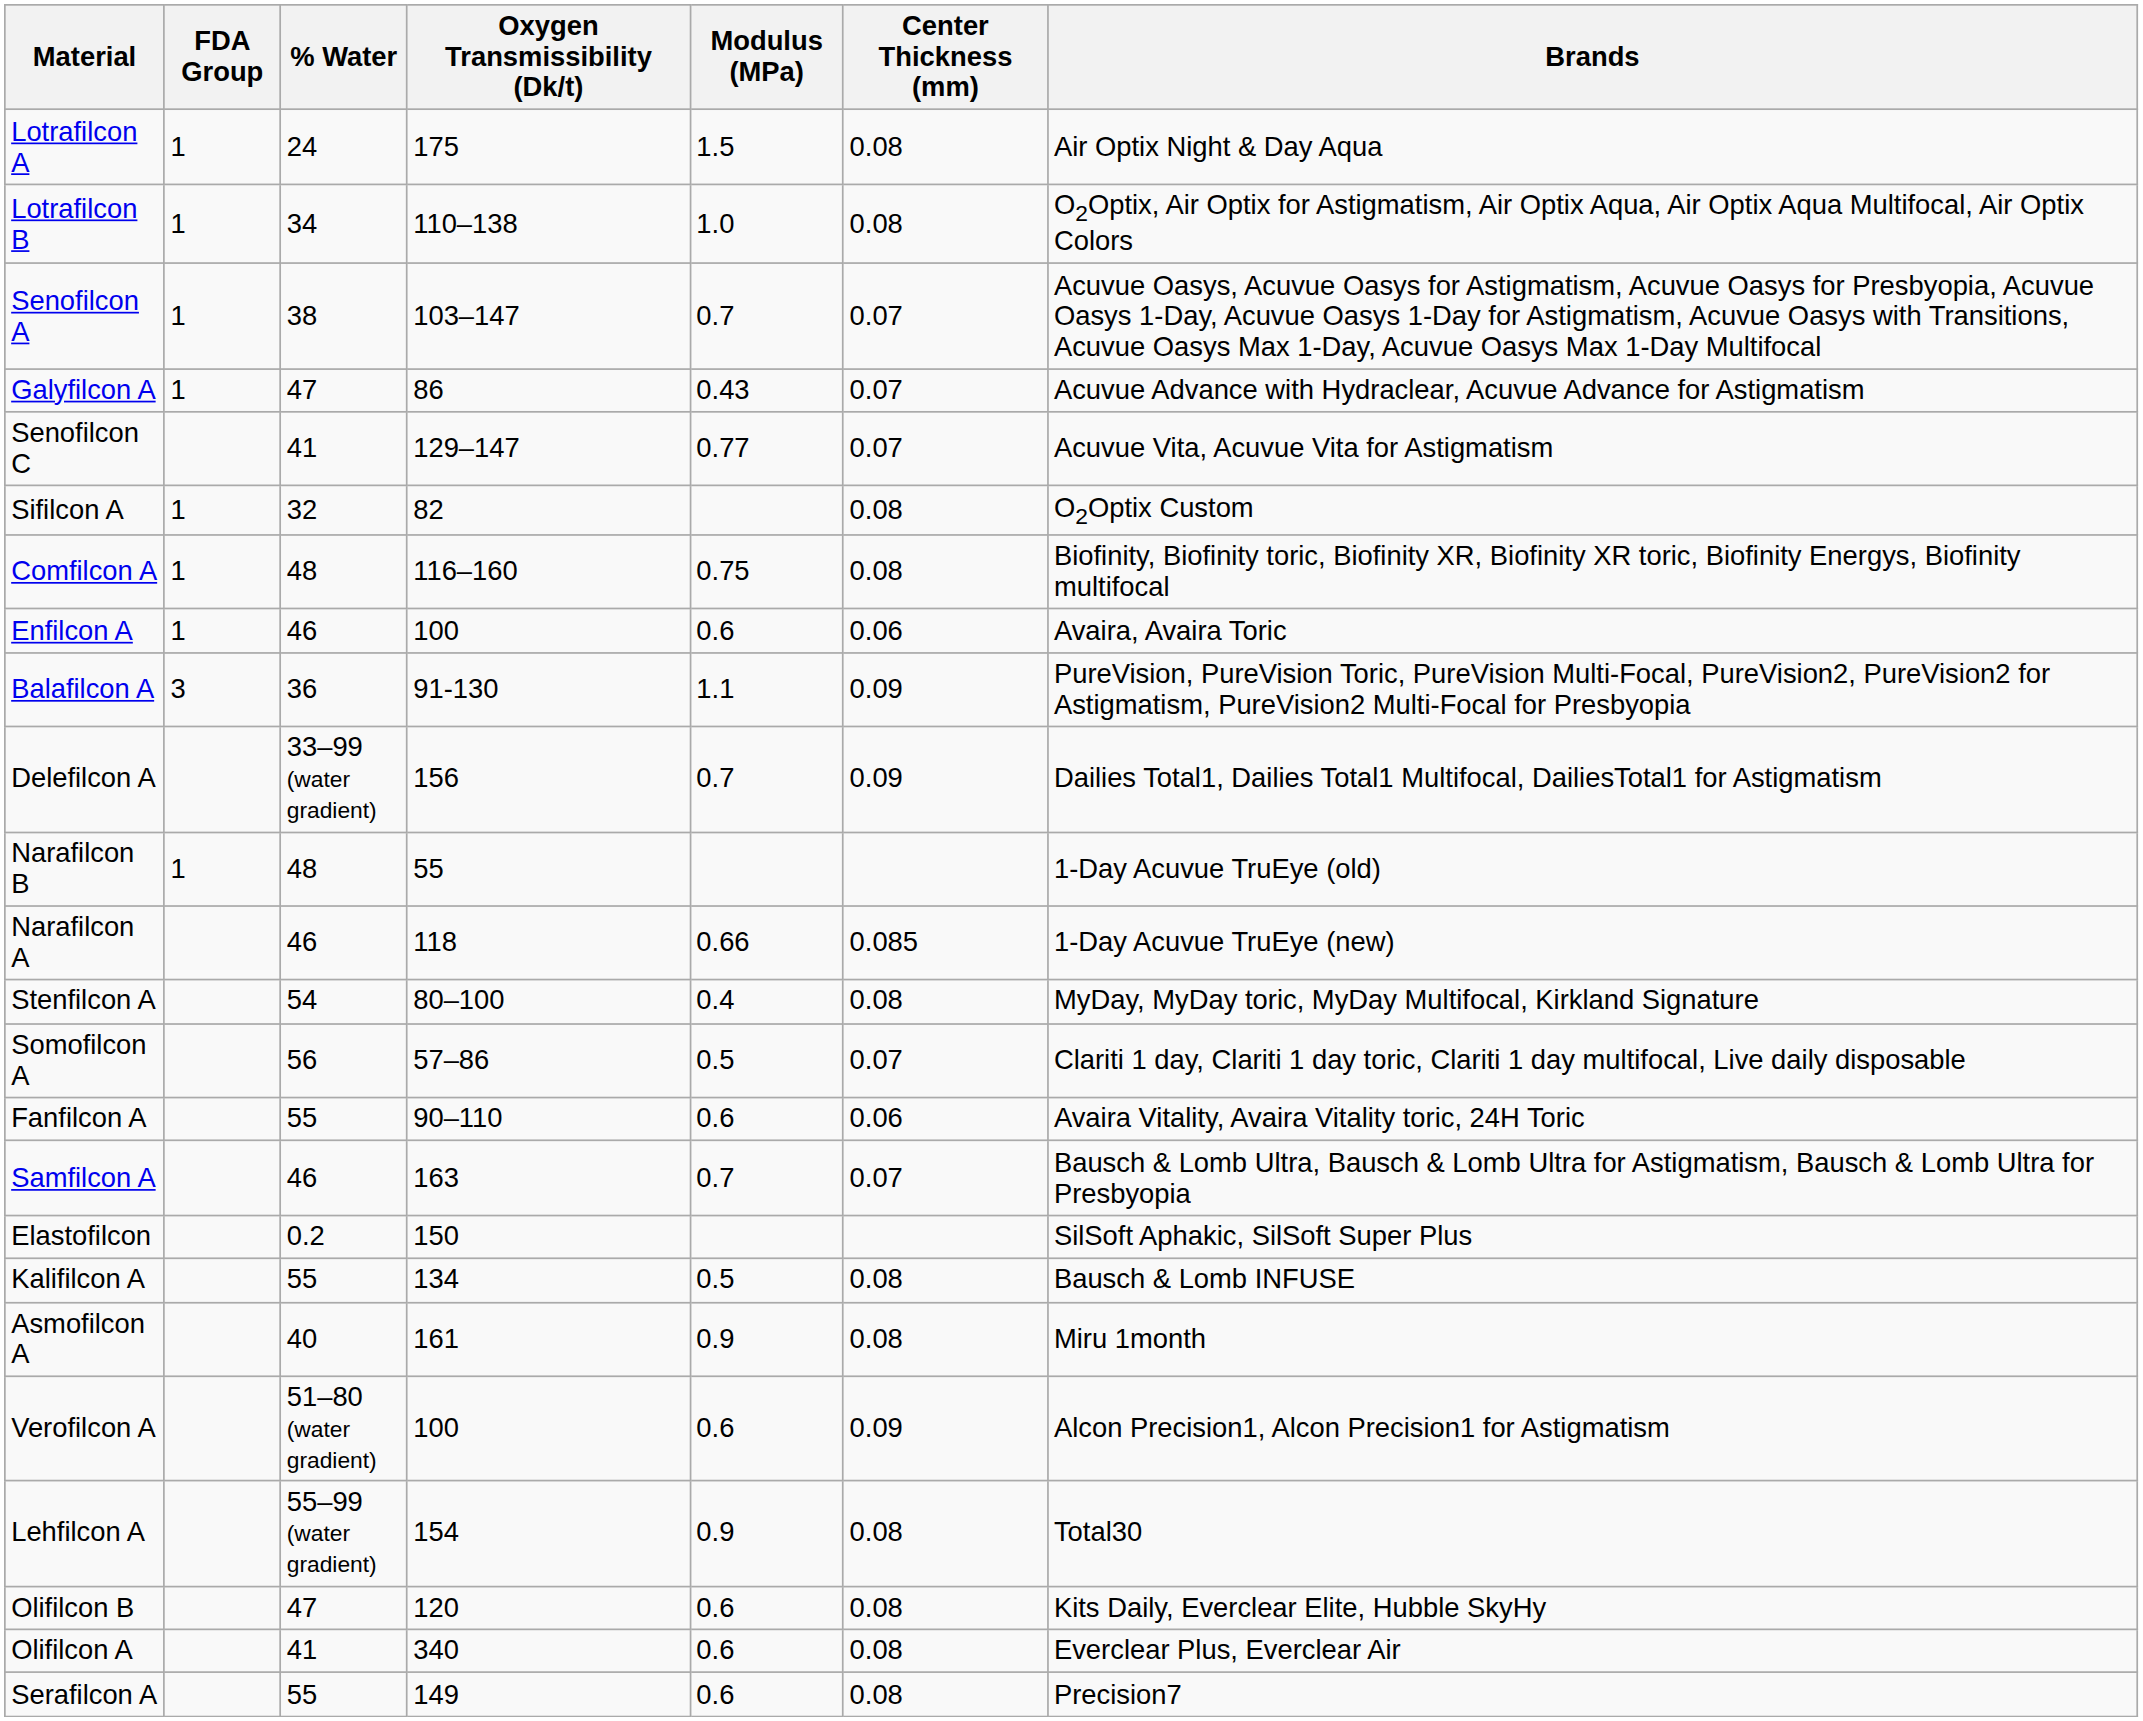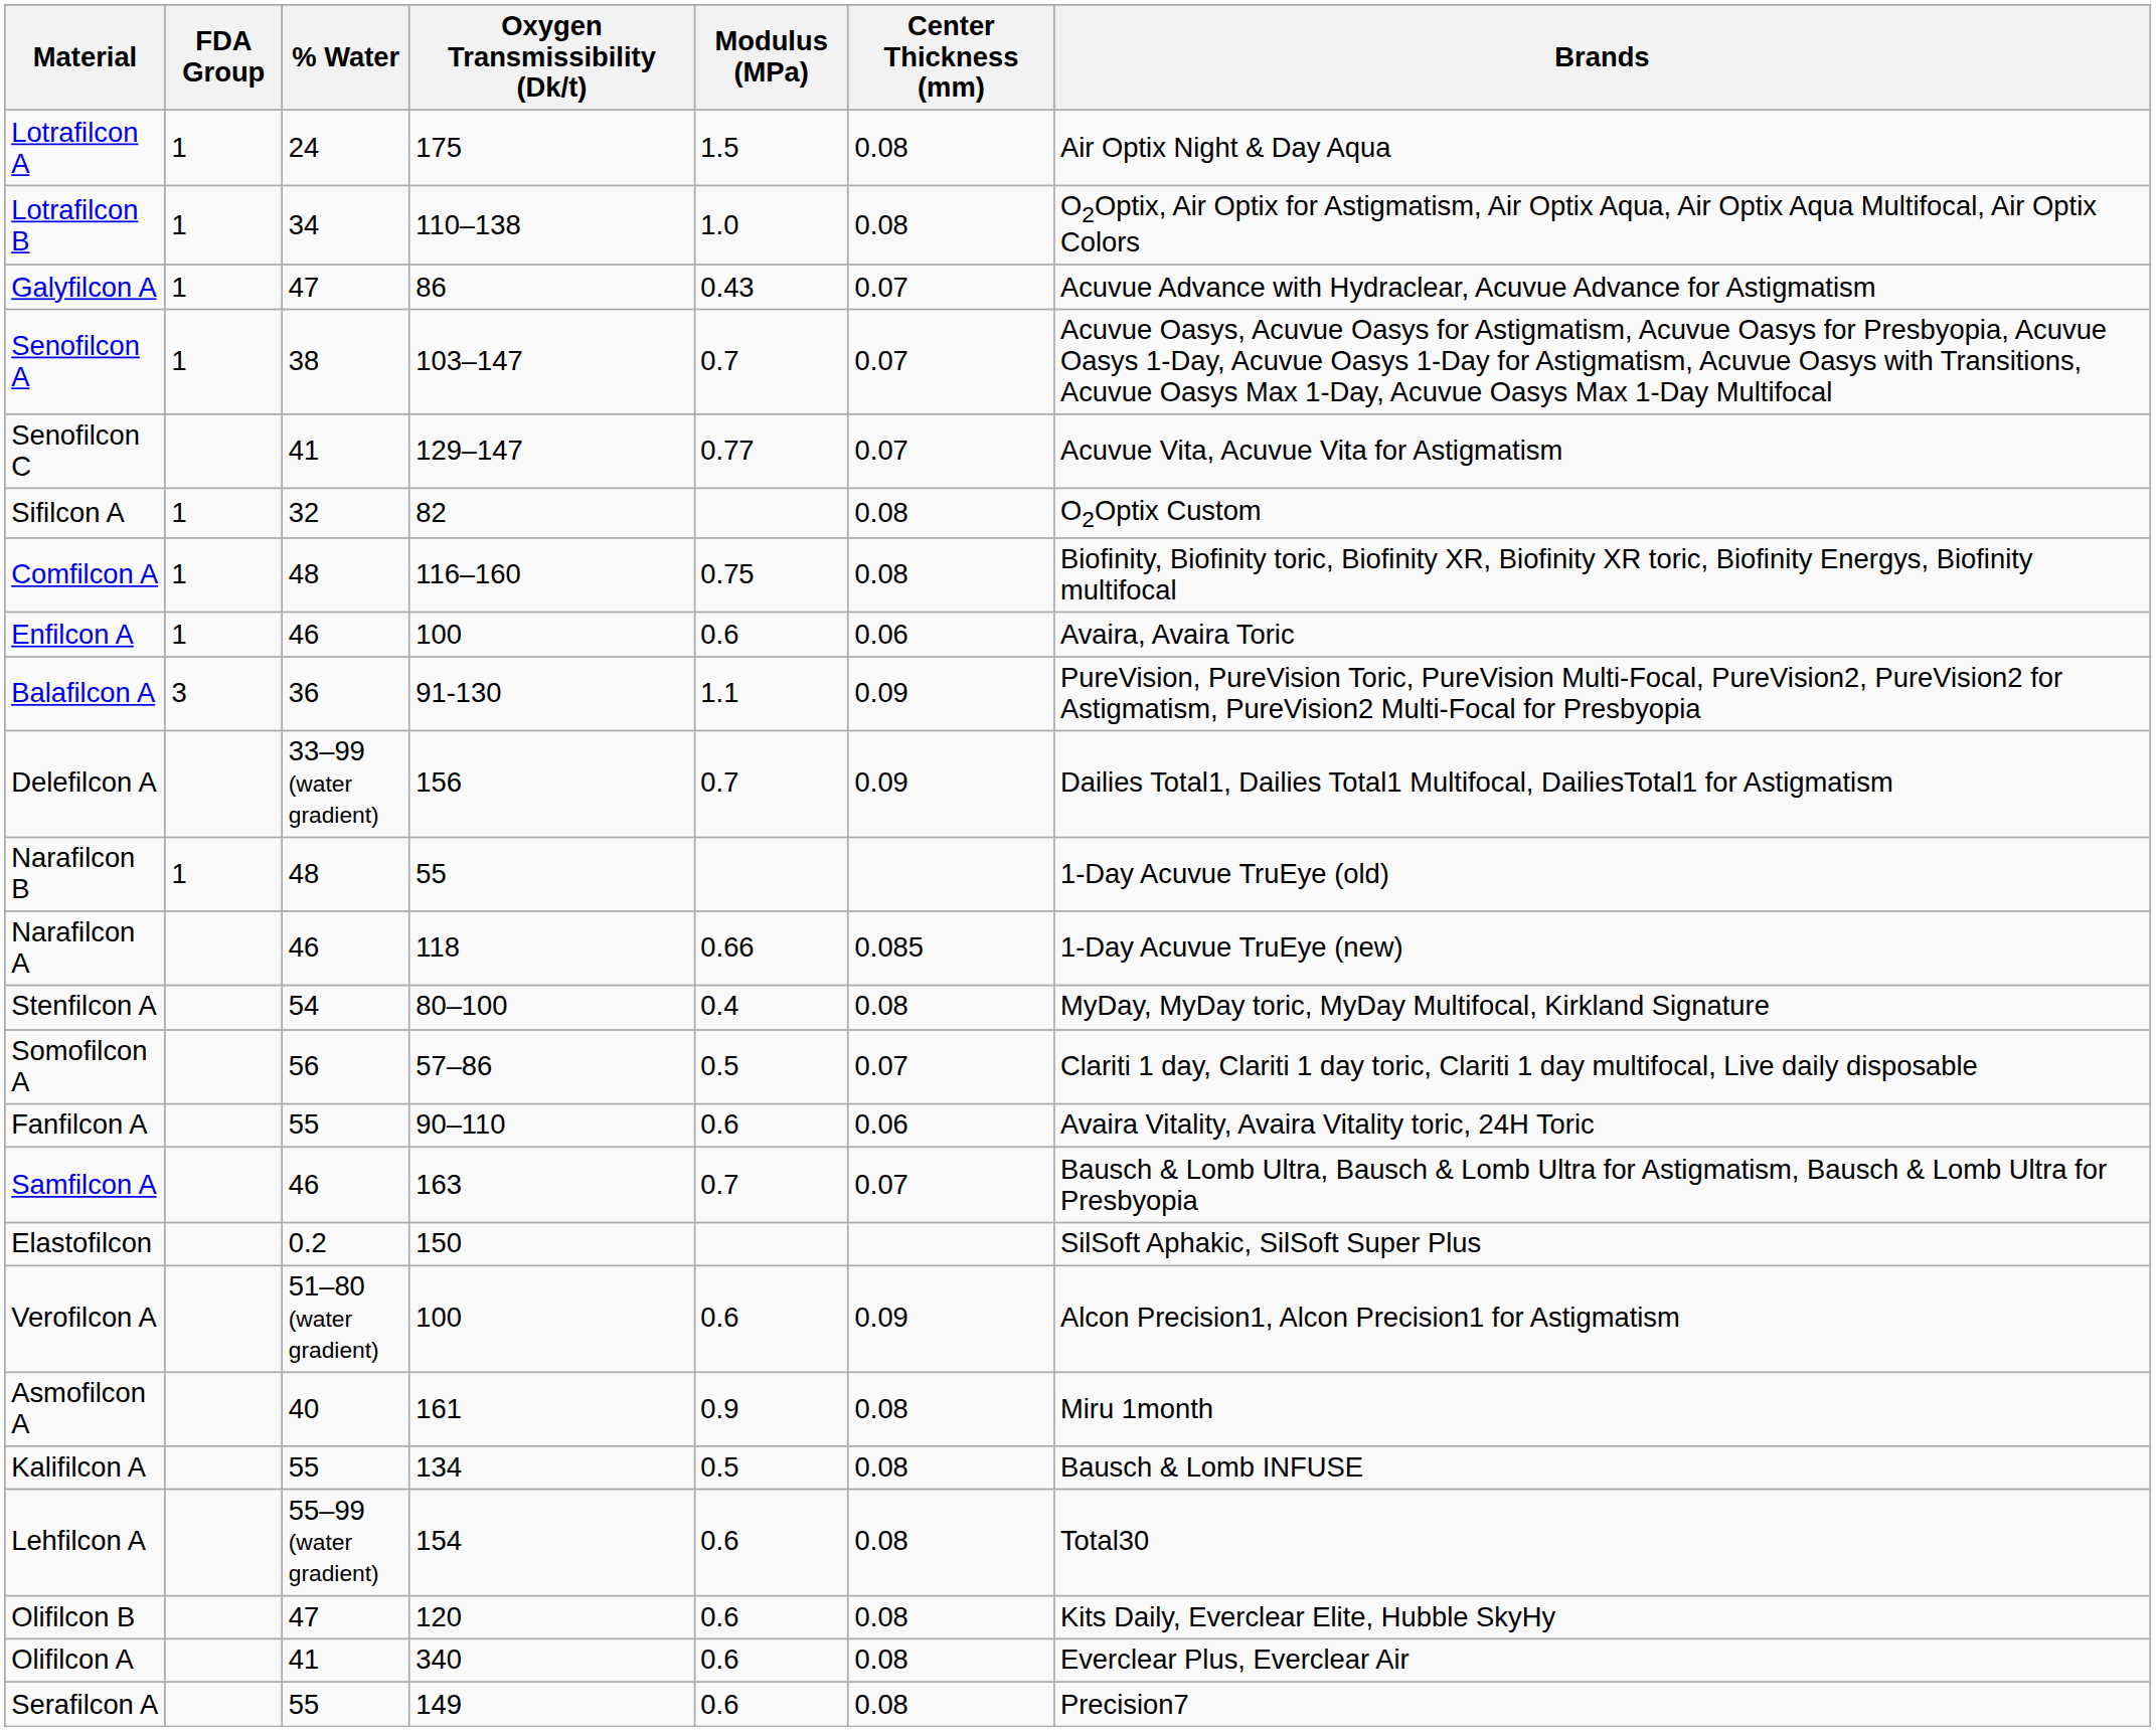rows swapped: Galyfilcon A <-> Senofilcon A
rows swapped: Kalifilcon A <-> Verofilcon A
Lehfilcon A | Modulus (MPa): 0.9 -> 0.6
